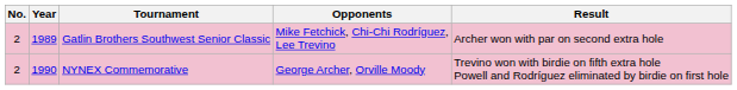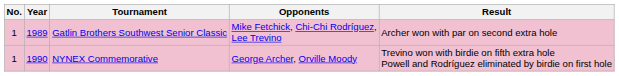Gatlin Brothers Southwest Senior Classic | No.: 2 -> 1
NYNEX Commemorative | No.: 2 -> 1
